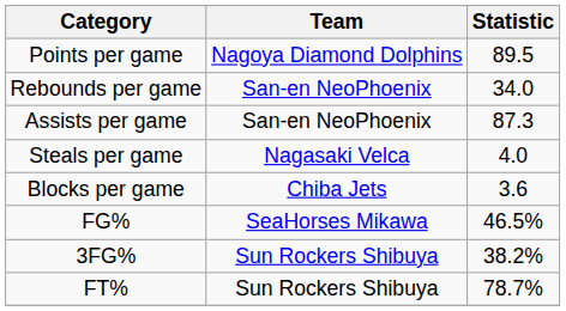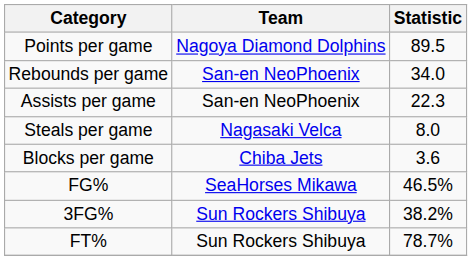Assists per game | Statistic: 87.3 -> 22.3
Steals per game | Statistic: 4.0 -> 8.0
